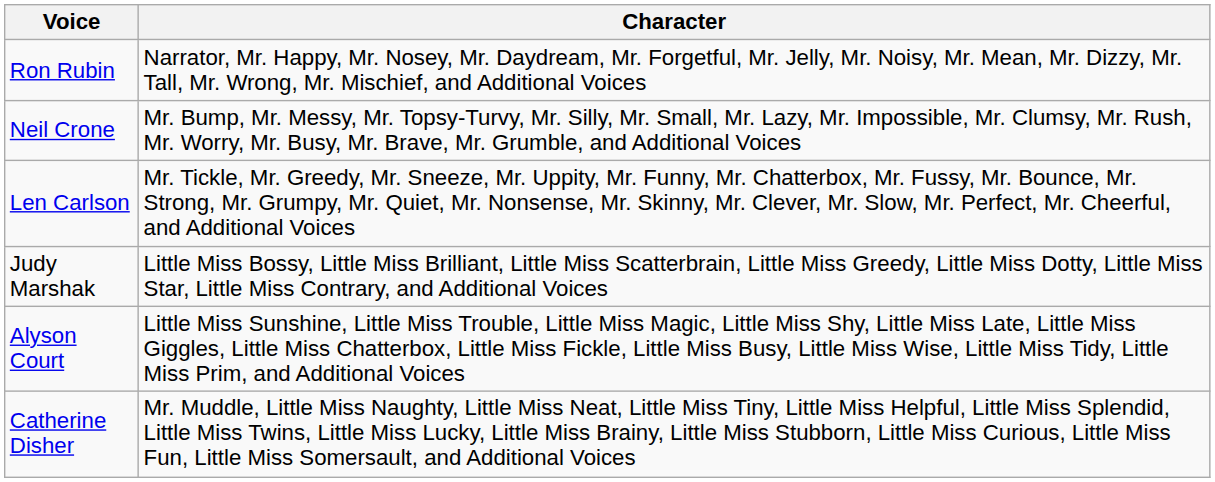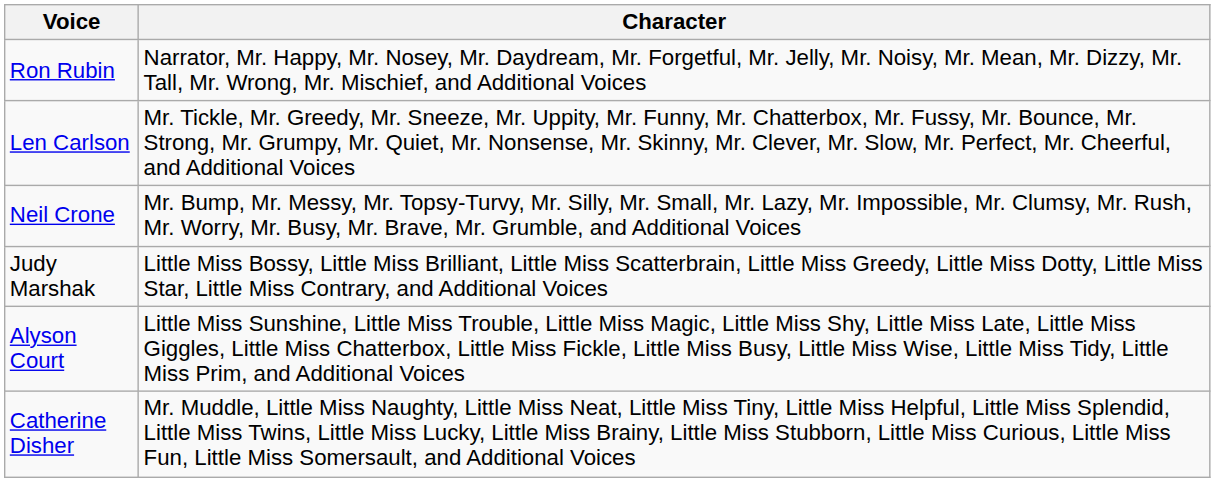rows swapped: Len Carlson <-> Neil Crone
